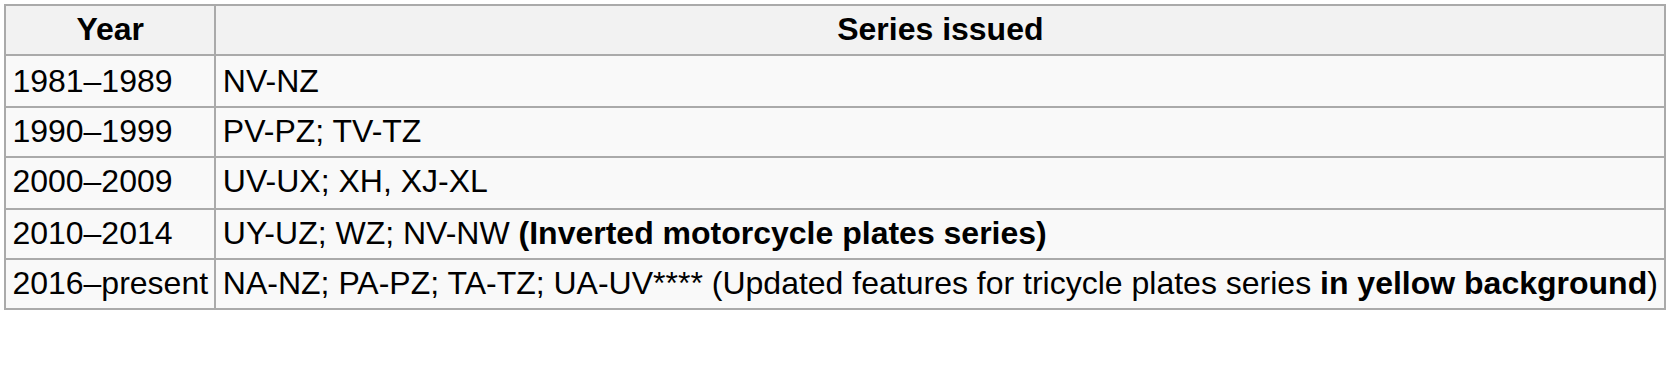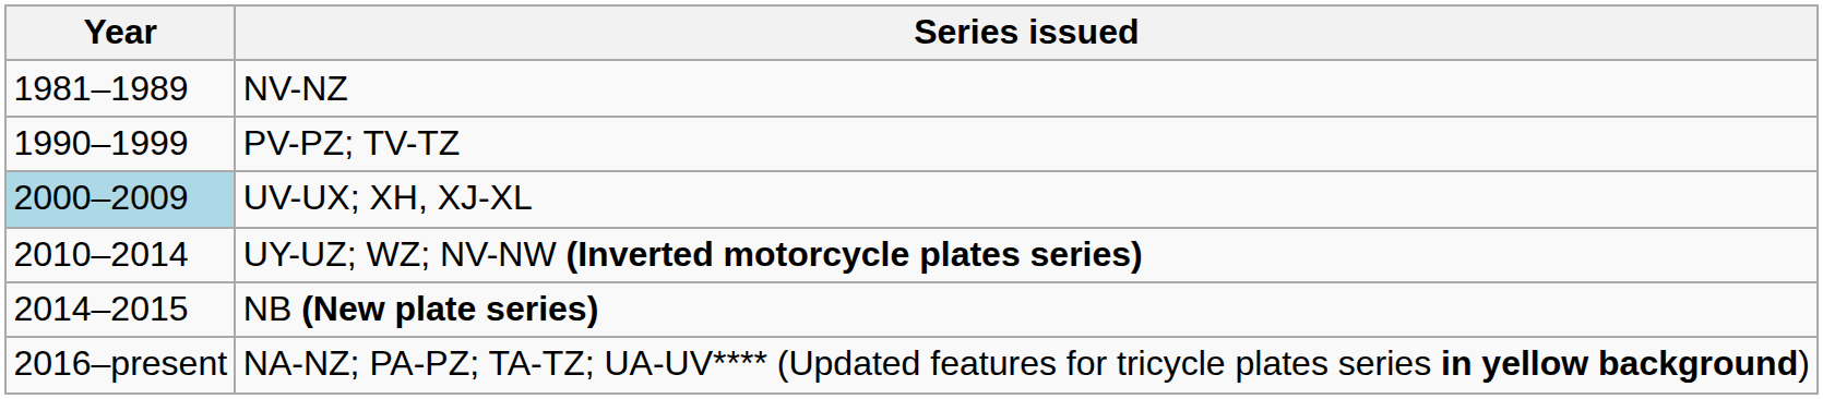UV-UX; XH, XJ-XL | Year: no background -> lightblue background
+ row: 2014–2015 | NB (New plate series)
